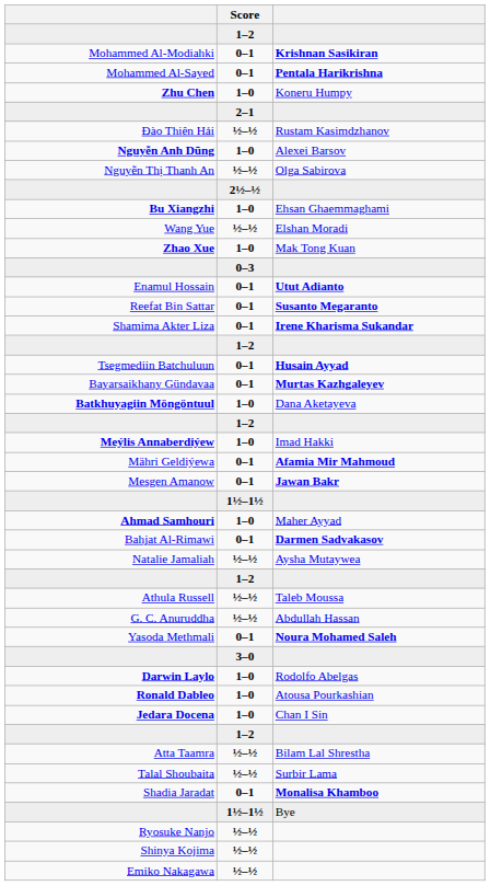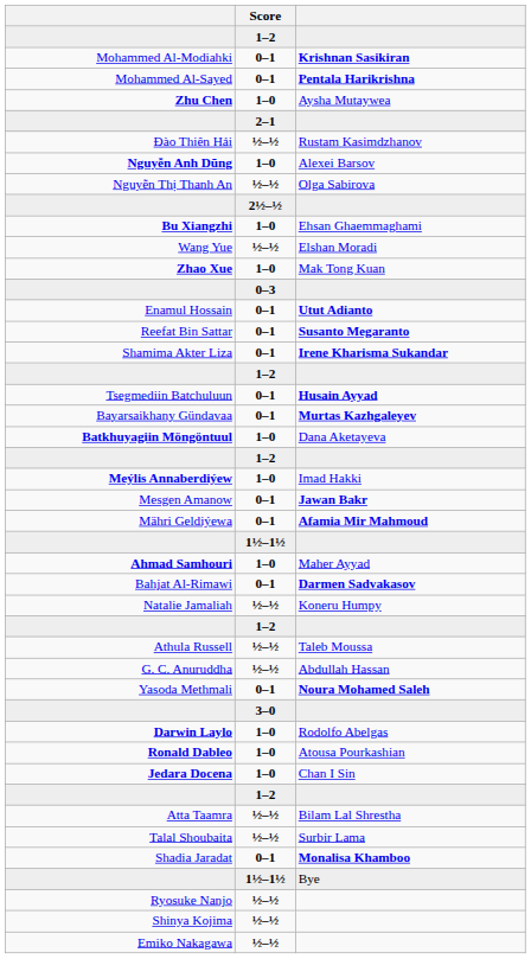Zhu Chen | column 3: Koneru Humpy -> Aysha Mutaywea
rows swapped: Mesgen Amanow <-> Mähri Geldiýewa
Natalie Jamaliah | column 3: Aysha Mutaywea -> Koneru Humpy
